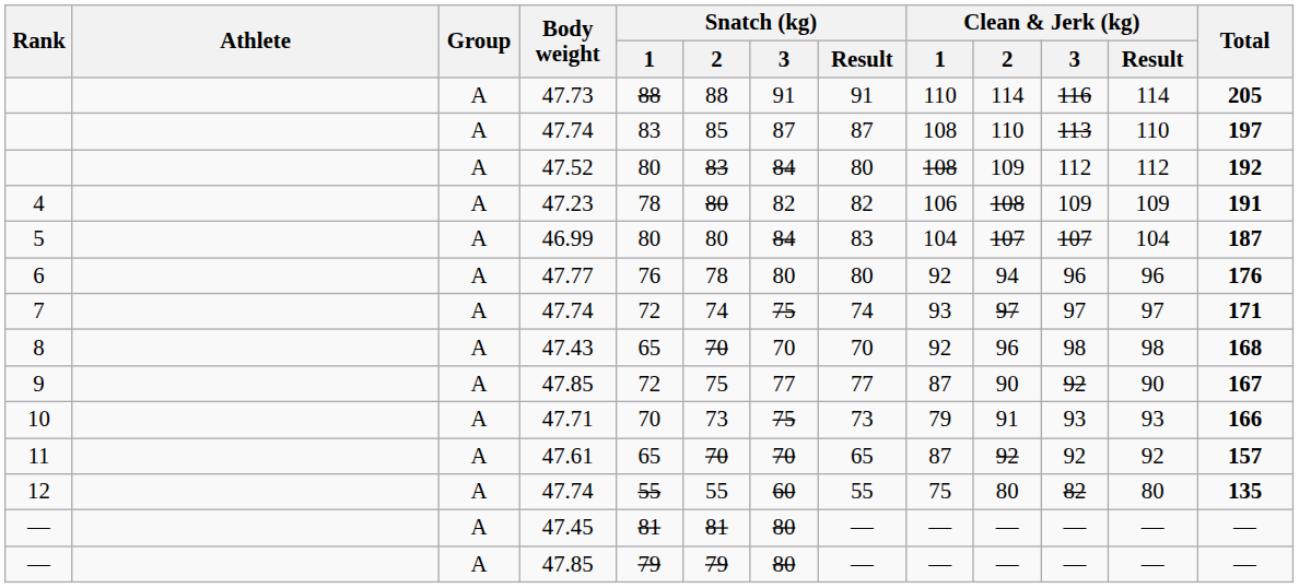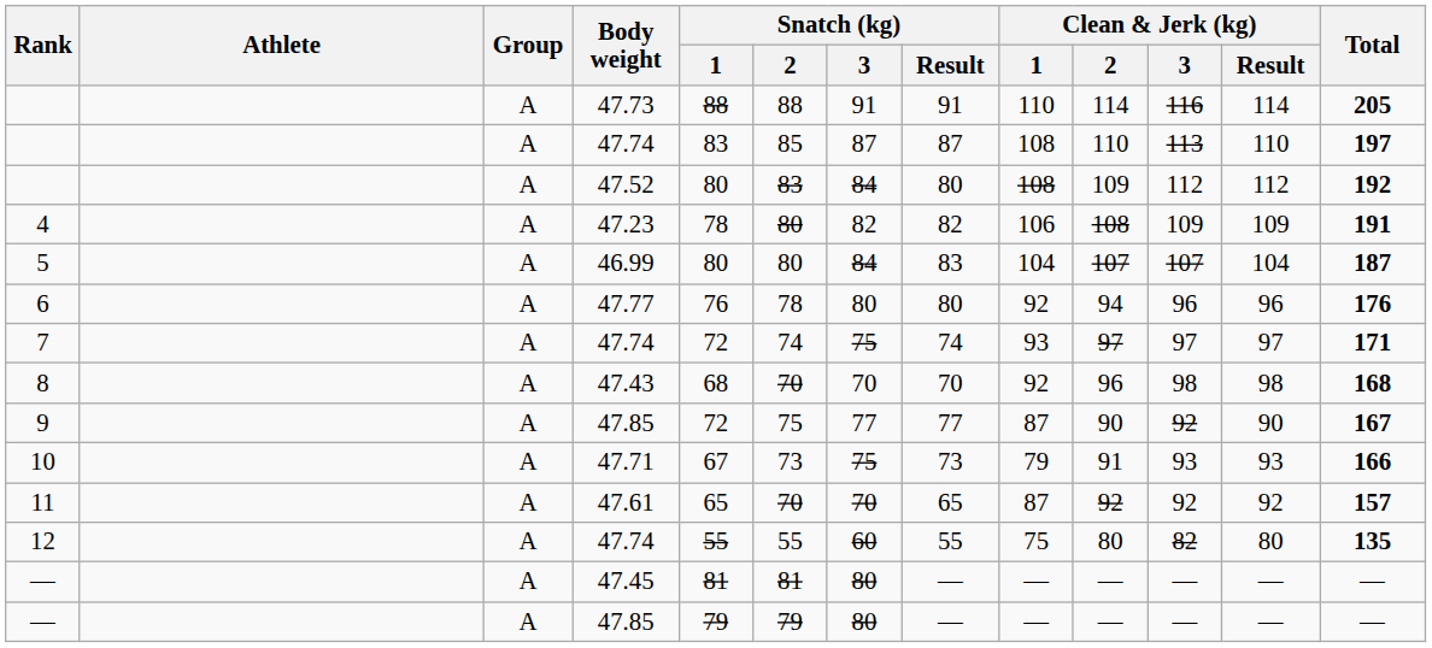8 | Snatch (kg) / 1: 65 -> 68
10 | Snatch (kg) / 1: 70 -> 67
